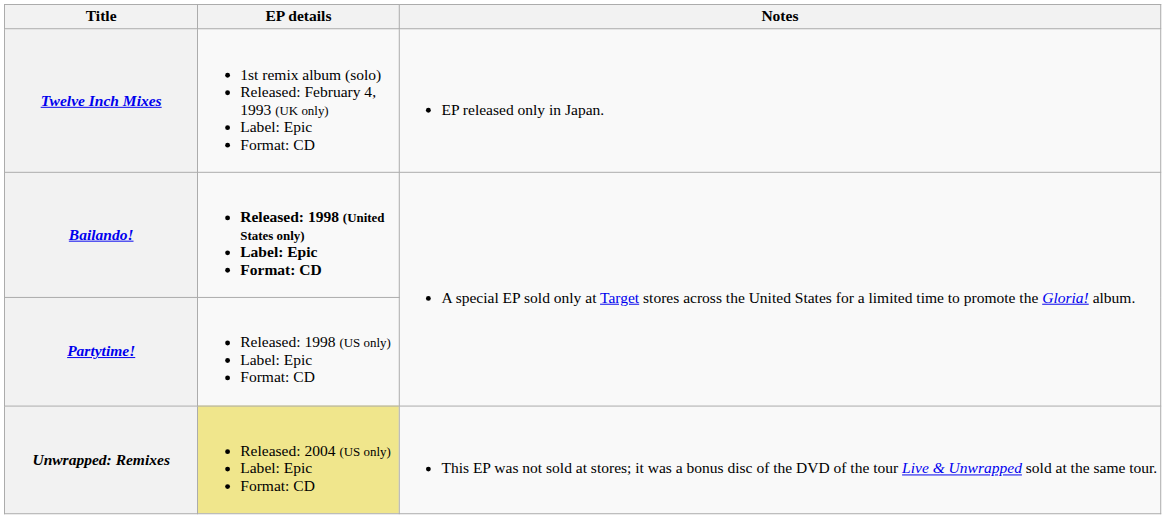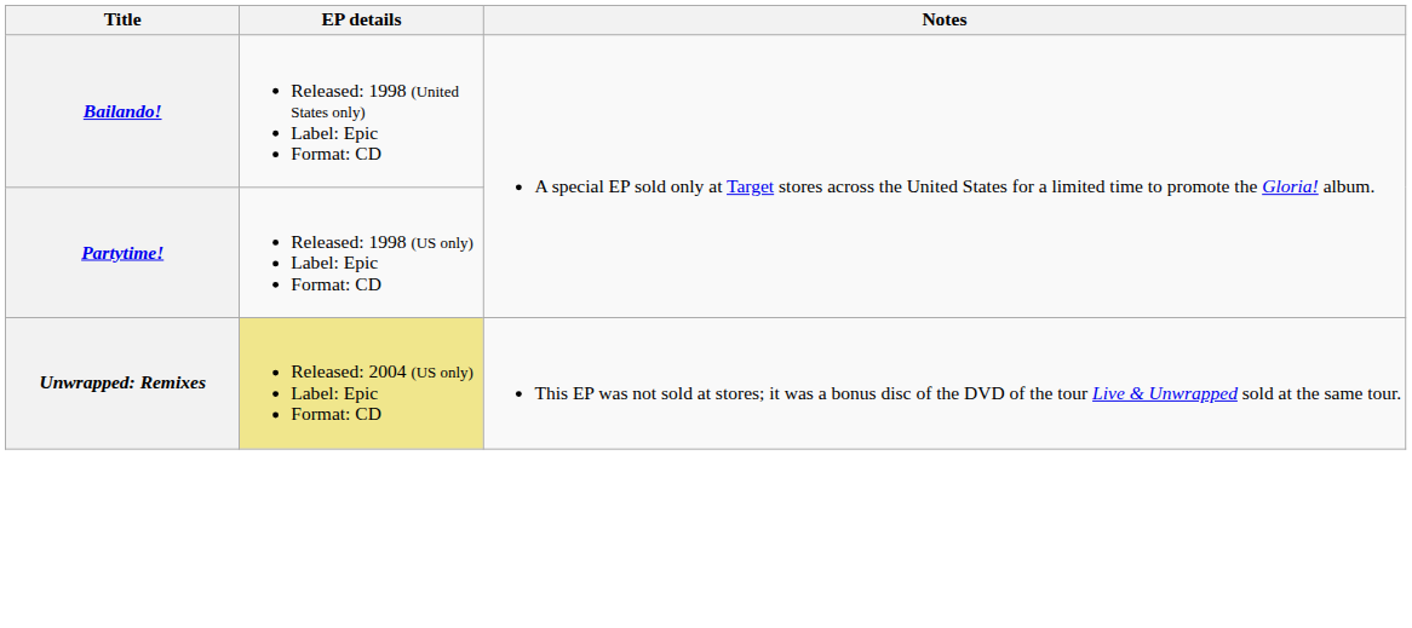- row: Twelve Inch Mixes | 1st remix album (solo) Released: February 4, 1993 (UK only) Label: Epic Format: CD | EP released only in Japan.
Bailando! | EP details: bold -> normal
